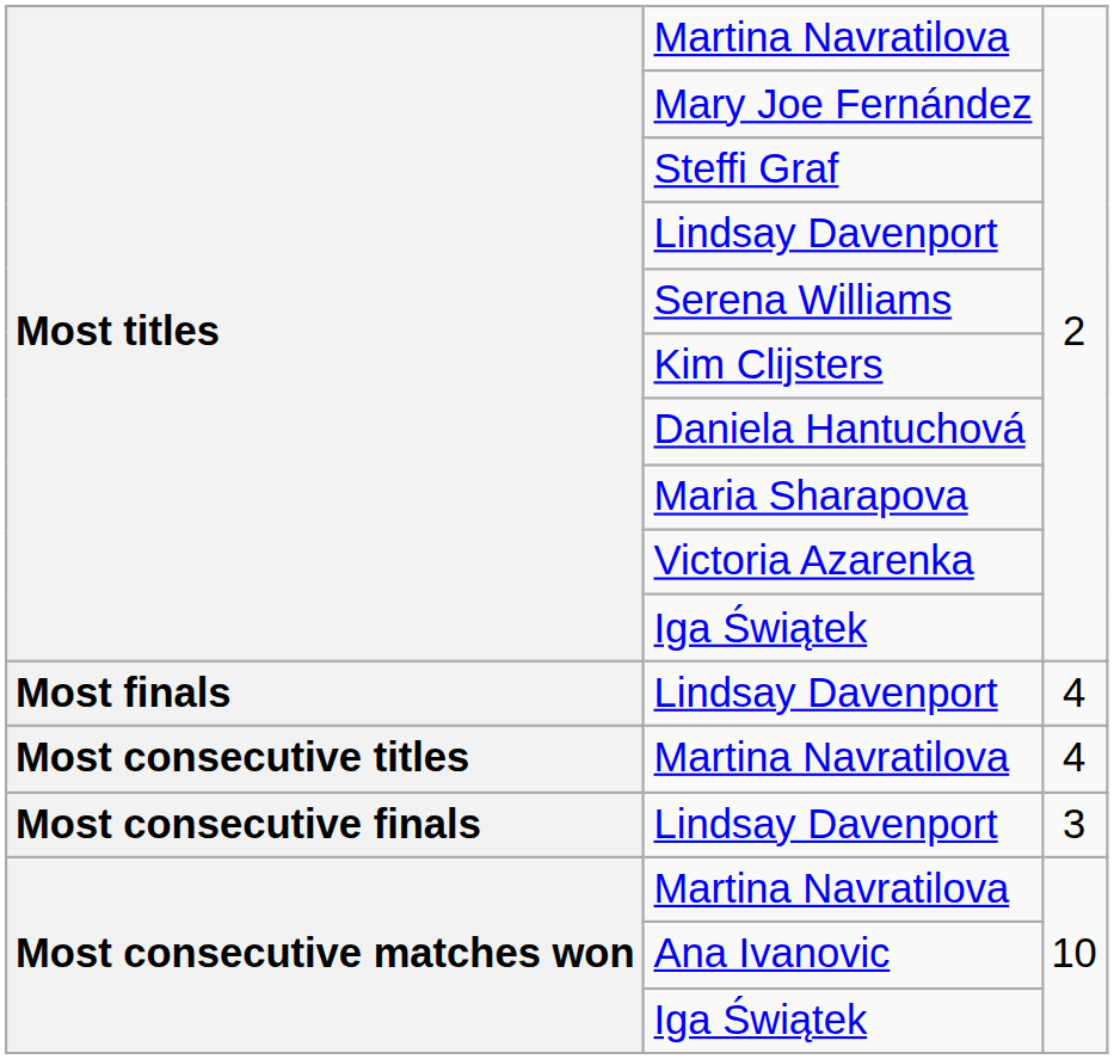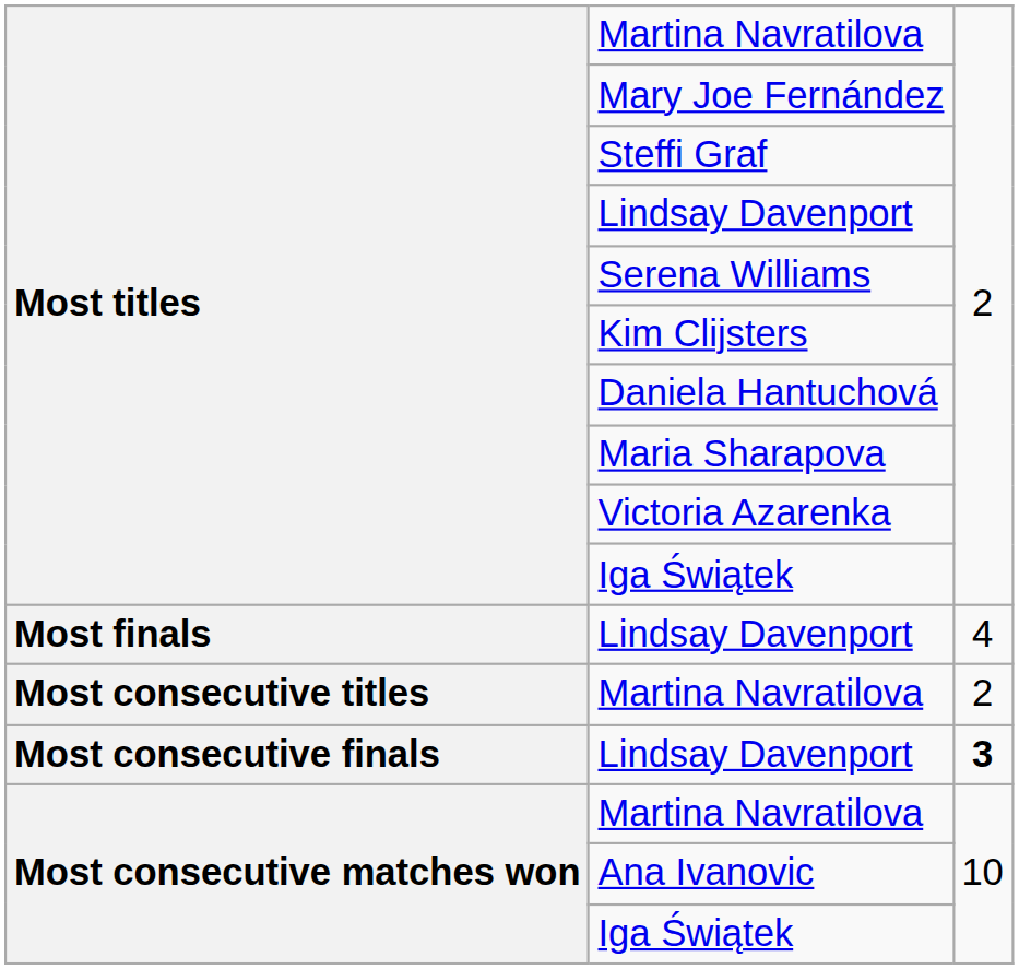Most consecutive titles / Martina Navratilova | column 3: 4 -> 2
Most consecutive finals / Lindsay Davenport | column 3: normal -> bold
